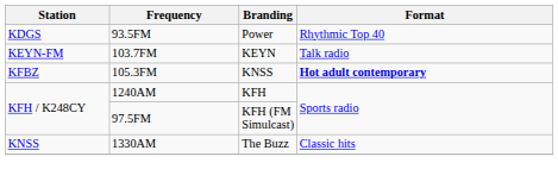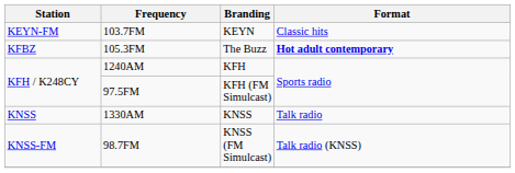- row: KDGS | 93.5FM | Power | Rhythmic Top 40
103.7FM | Format: Talk radio -> Classic hits
105.3FM | Branding: KNSS -> The Buzz
1330AM | Branding: The Buzz -> KNSS
1330AM | Format: Classic hits -> Talk radio
+ row: KNSS-FM | 98.7FM | KNSS (FM Simulcast) | Talk radio (KNSS)
